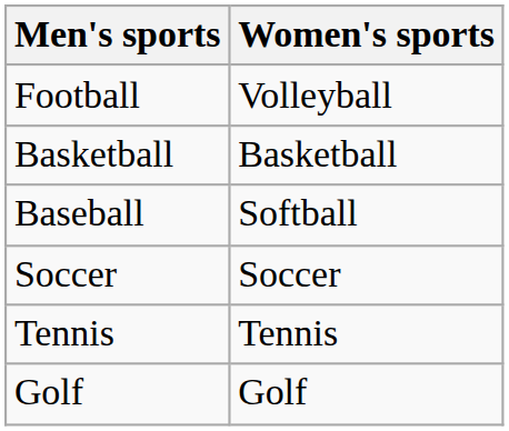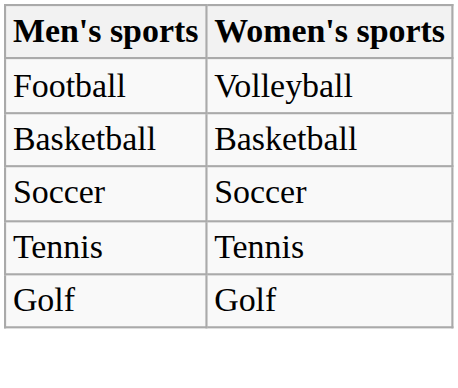- row: Baseball | Softball
